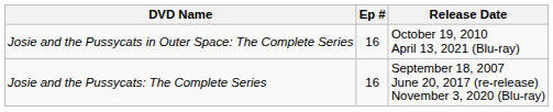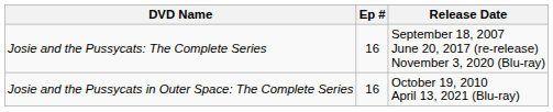rows swapped: Josie and the Pussycats: The Complete Series <-> Josie and the Pussycats in Outer Space: The Complete Series
